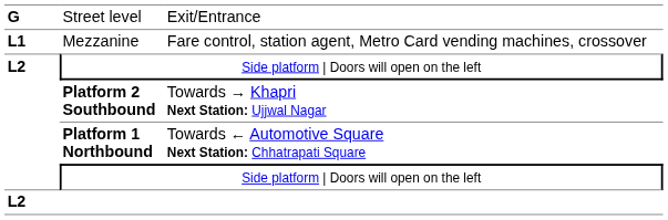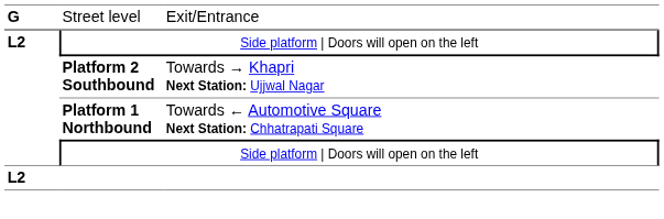- row: L1 | Mezzanine | Fare control, station agent, Metro Card vending machines, crossover
